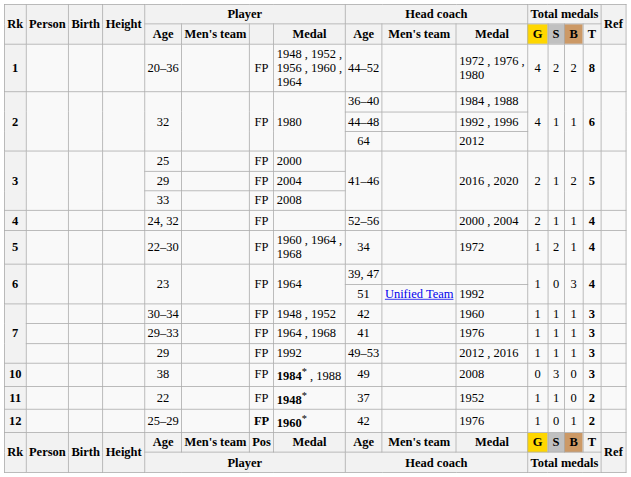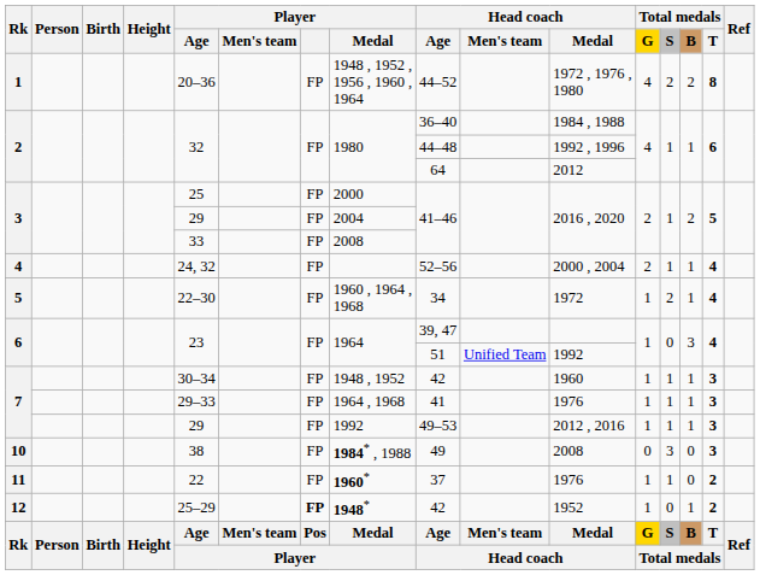11 | Player / Medal: 1948* -> 1960*
11 | Head coach / Medal: 1952 -> 1976
12 | Player / Medal: 1960* -> 1948*
12 | Head coach / Medal: 1976 -> 1952
